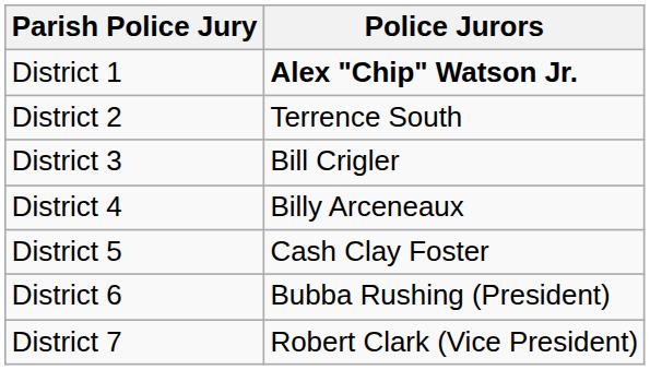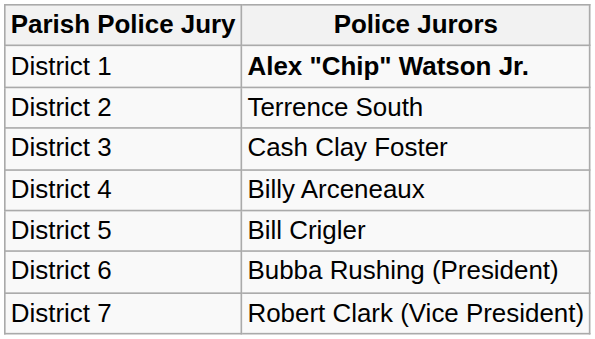District 3 | Police Jurors: Bill Crigler -> Cash Clay Foster
District 5 | Police Jurors: Cash Clay Foster -> Bill Crigler
